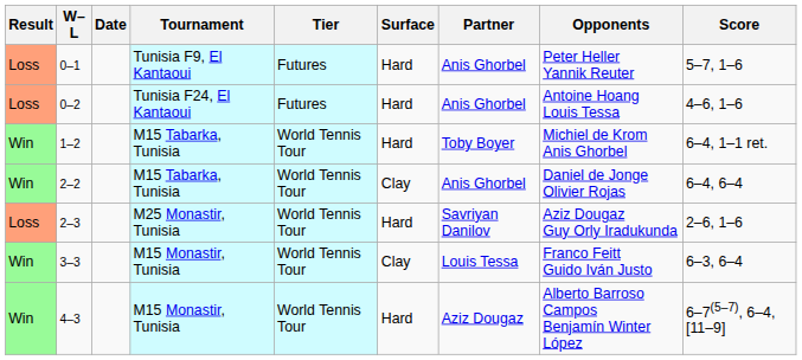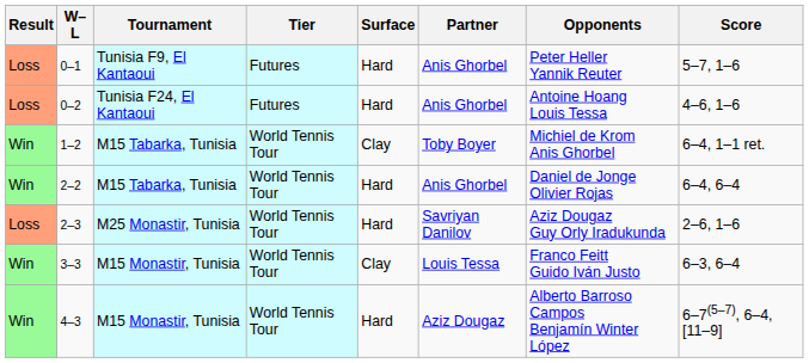- column: Date
1–2 | Surface: Hard -> Clay
2–2 | Surface: Clay -> Hard
